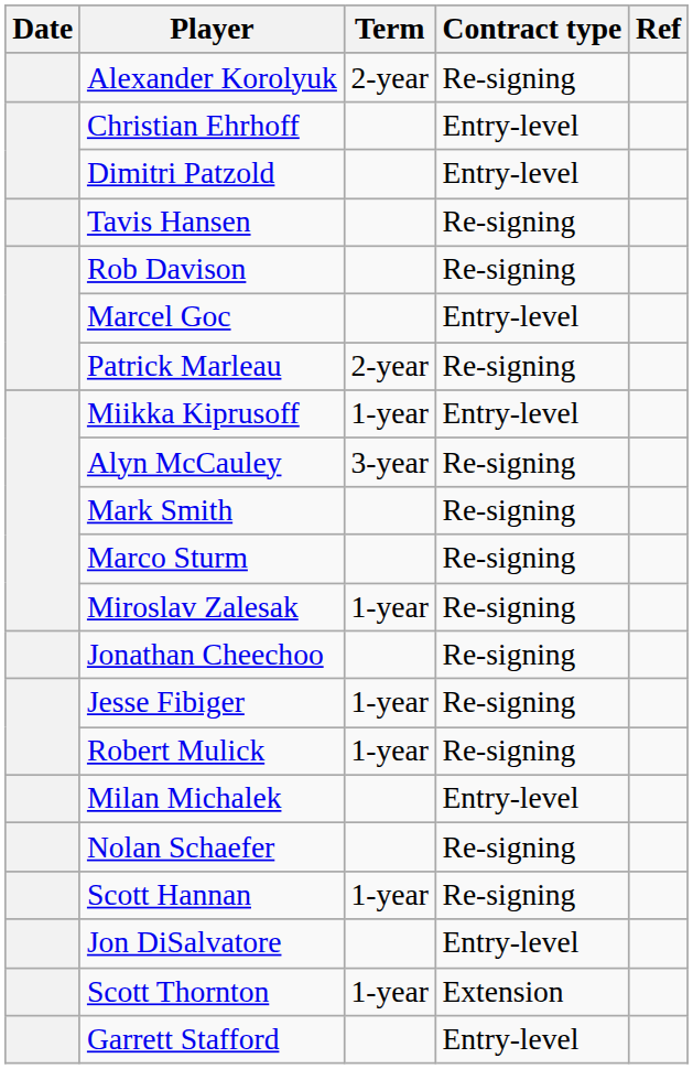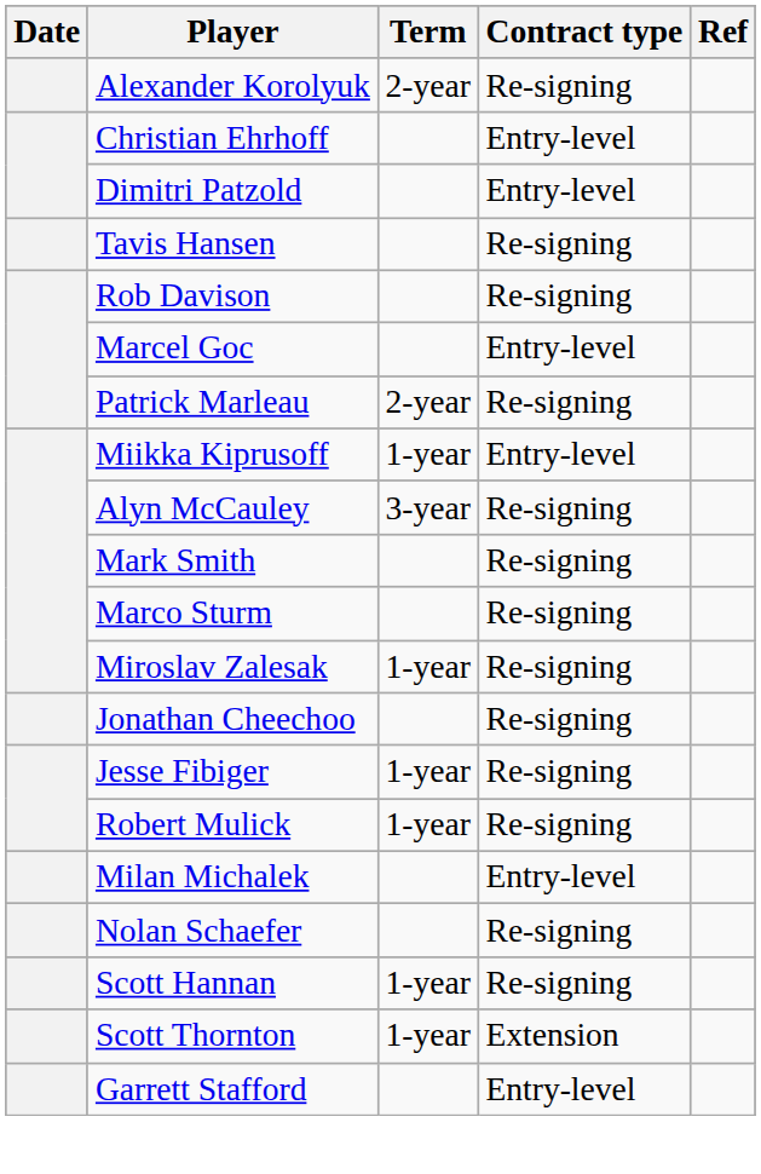- row: Jon DiSalvatore | Entry-level
